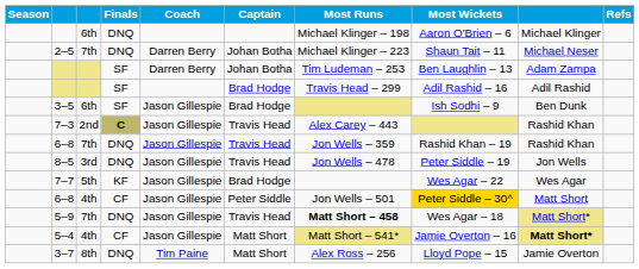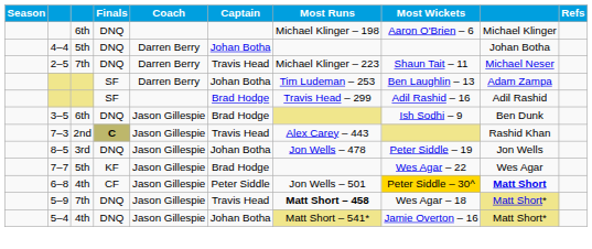+ row: 4–4 | 5th | DNQ | Darren Berry | Johan Botha | Johan Botha
2–5 | Captain: Johan Botha -> Travis Head
3–5 | Finals: SF -> DNQ
- row: 6–8 | 7th | DNQ | Jason Gillespie | Travis Head | Jon Wells – 359 | Rashid Khan – 19 | Rashid Khan
8–5 | Captain: Travis Head -> Johan Botha
6–8 / 4th | column 9: normal -> bold
5–4 | Finals: CF -> DNQ
5–4 | Captain: Matt Short -> Johan Botha
5–4 | column 9: bold -> normal
- row: 3–7 | 8th | DNQ | Tim Paine | Matt Short | Alex Ross – 256 | Lloyd Pope – 15 | Jamie Overton
